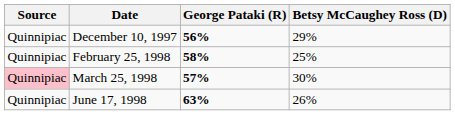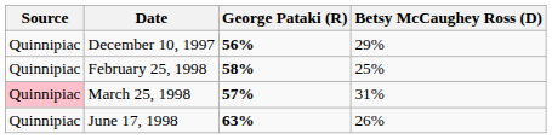March 25, 1998 | Betsy McCaughey Ross (D): 30% -> 31%
